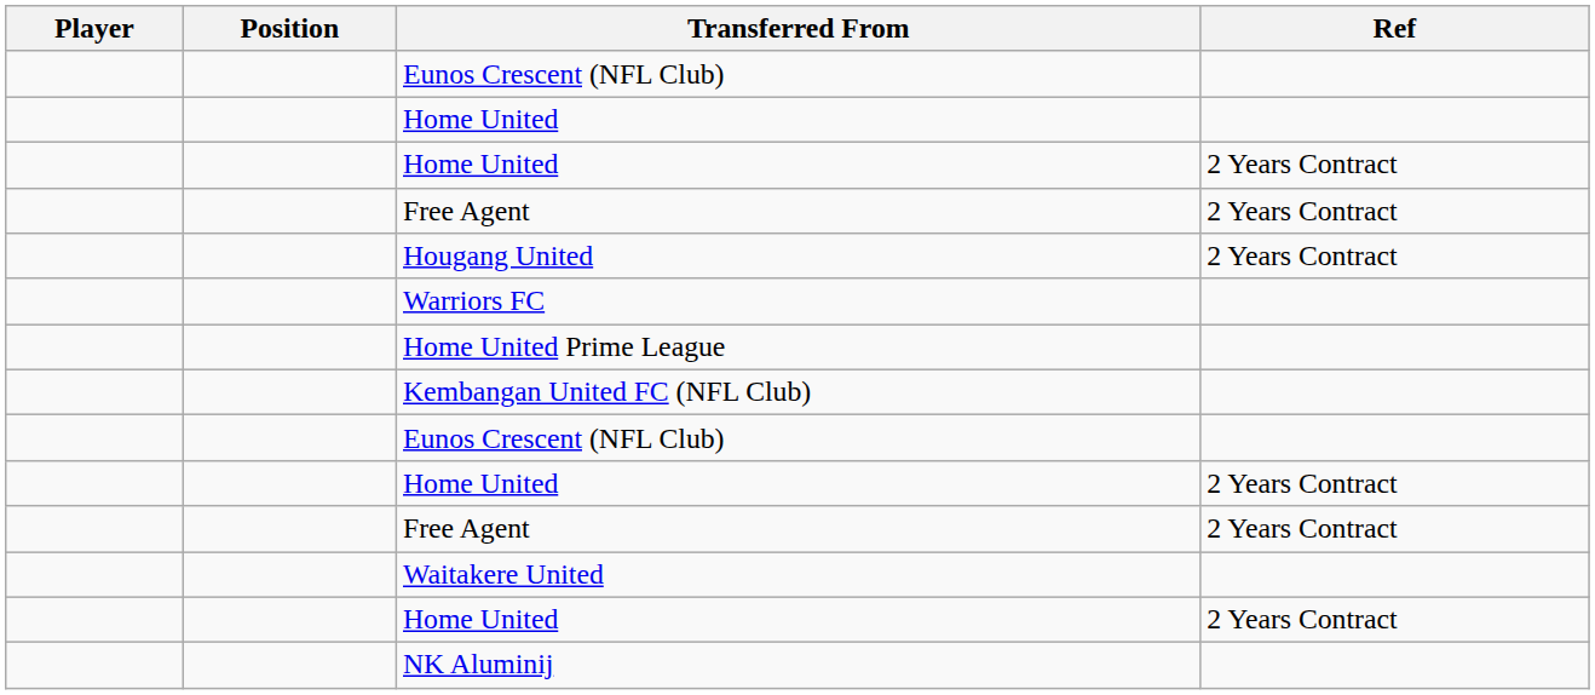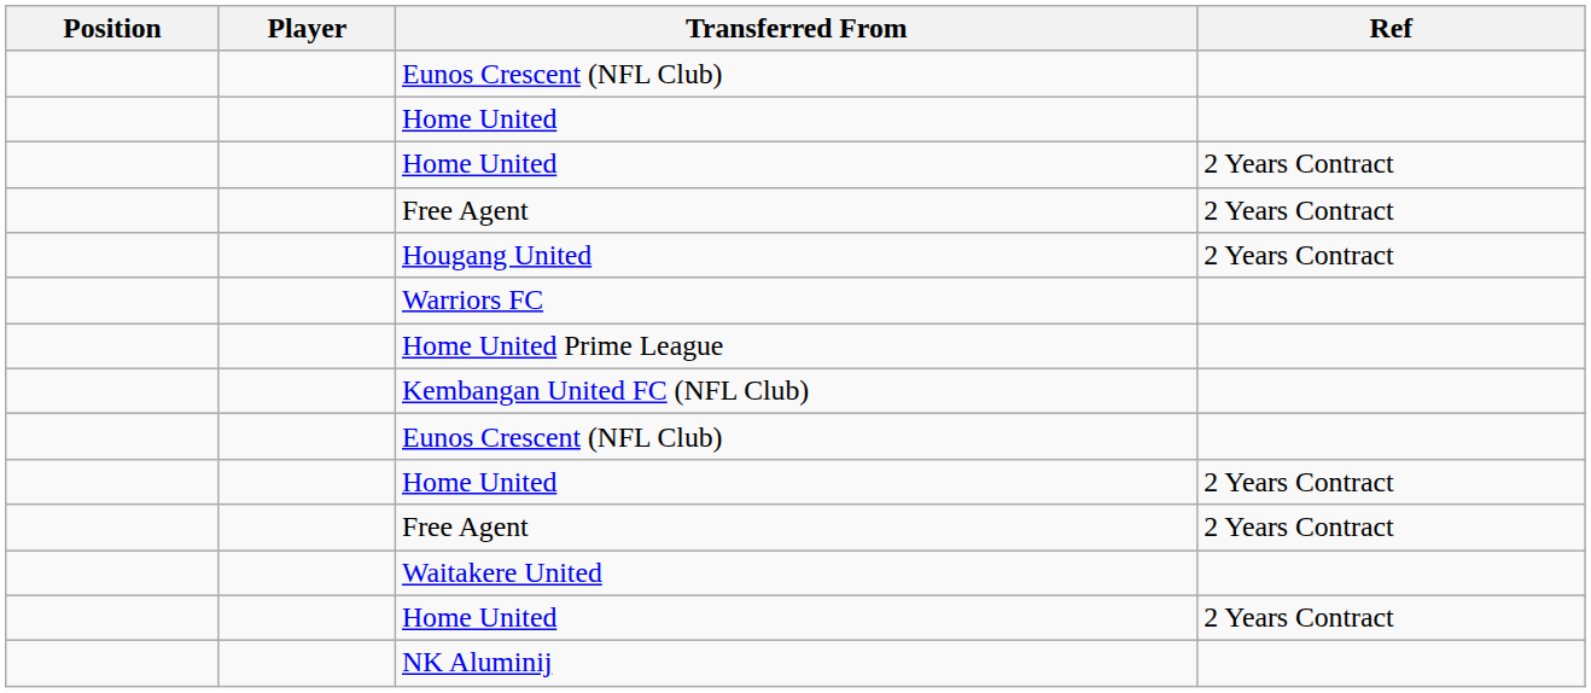columns swapped: Position <-> Player
